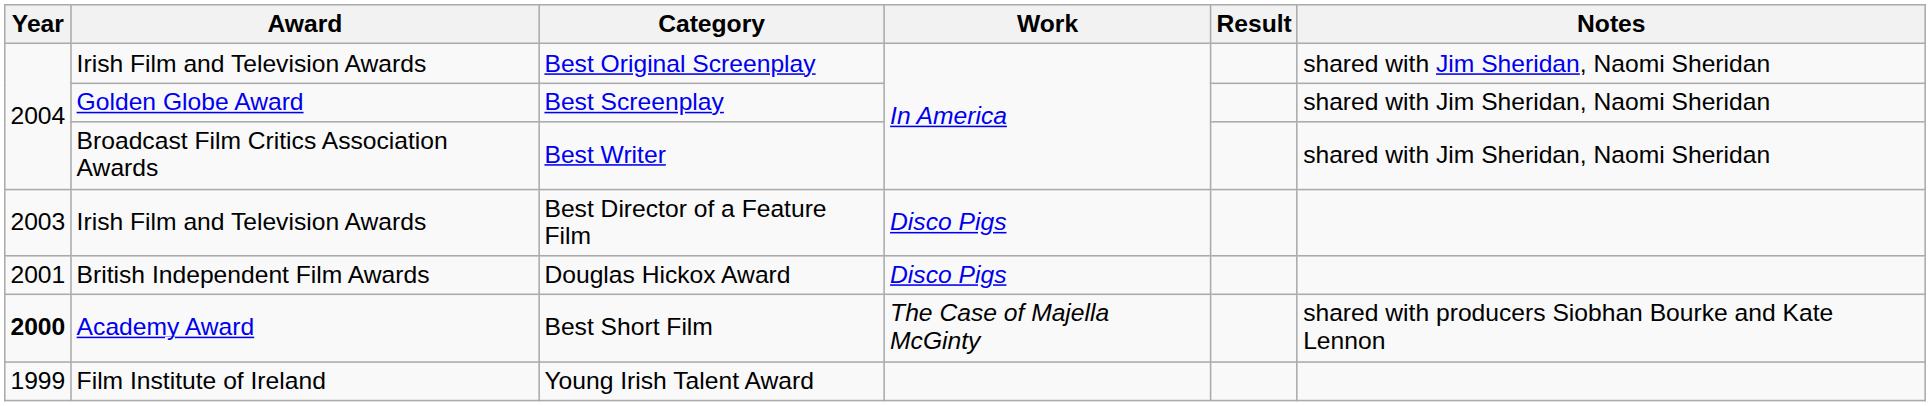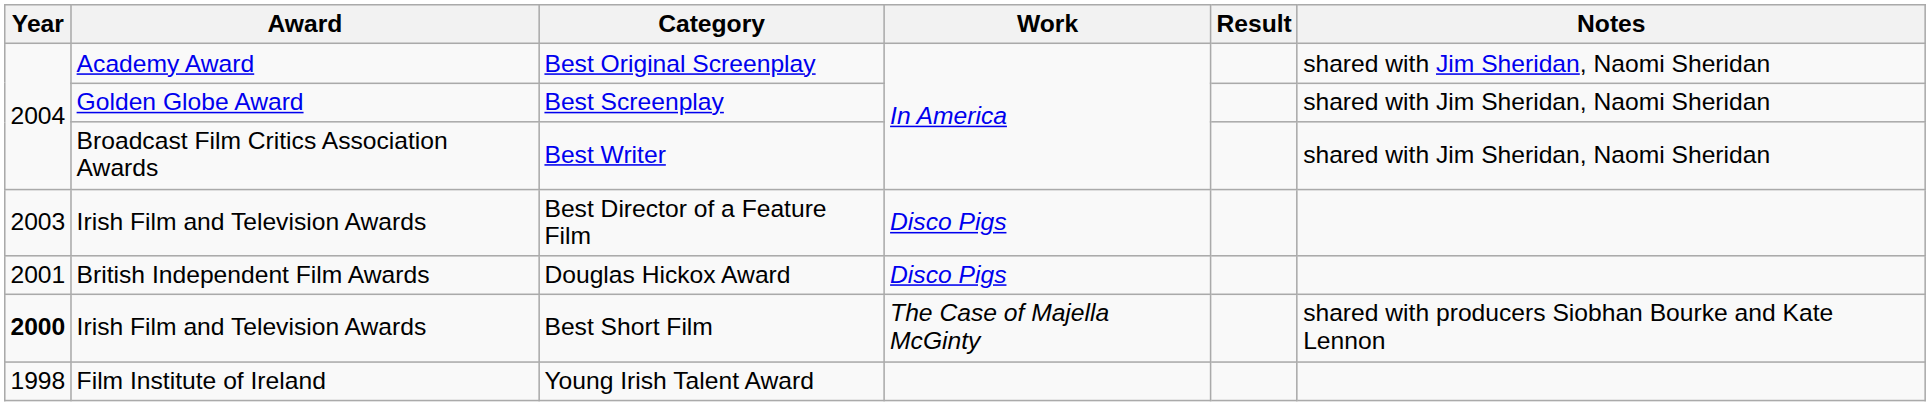Best Original Screenplay | Award: Irish Film and Television Awards -> Academy Award
Best Short Film | Award: Academy Award -> Irish Film and Television Awards
Young Irish Talent Award | Year: 1999 -> 1998
